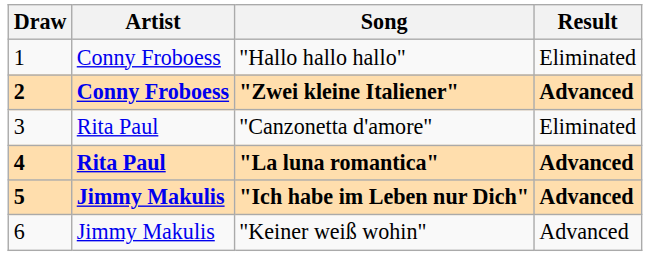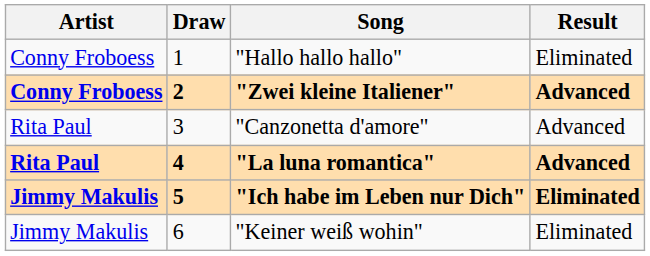columns swapped: Draw <-> Artist
"Canzonetta d'amore" | Result: Eliminated -> Advanced
"Ich habe im Leben nur Dich" | Result: Advanced -> Eliminated
"Keiner weiß wohin" | Result: Advanced -> Eliminated
